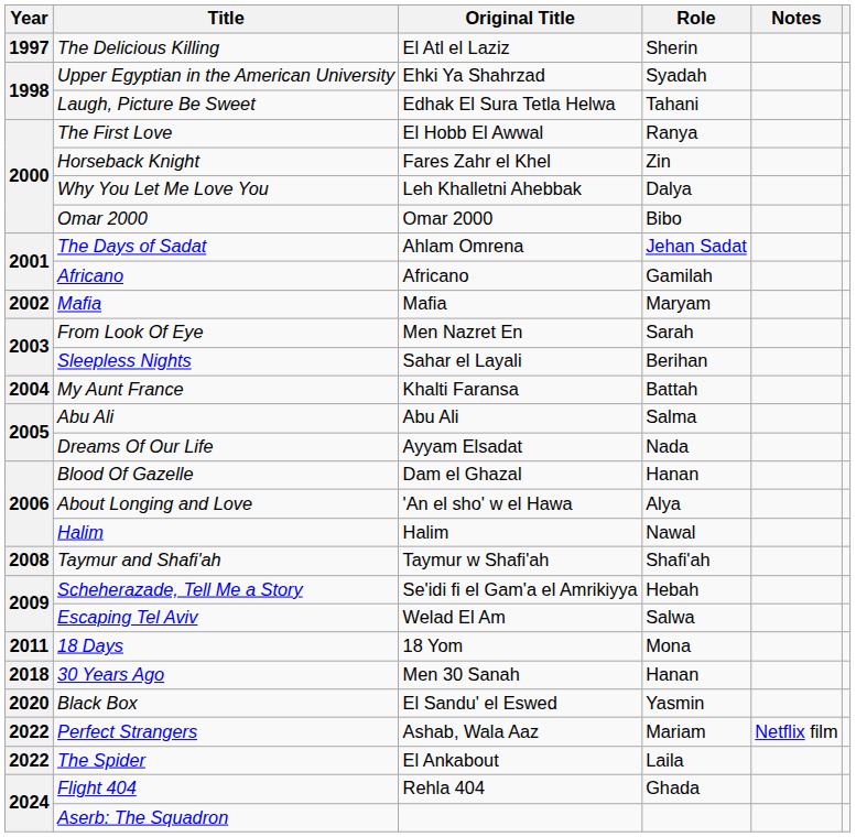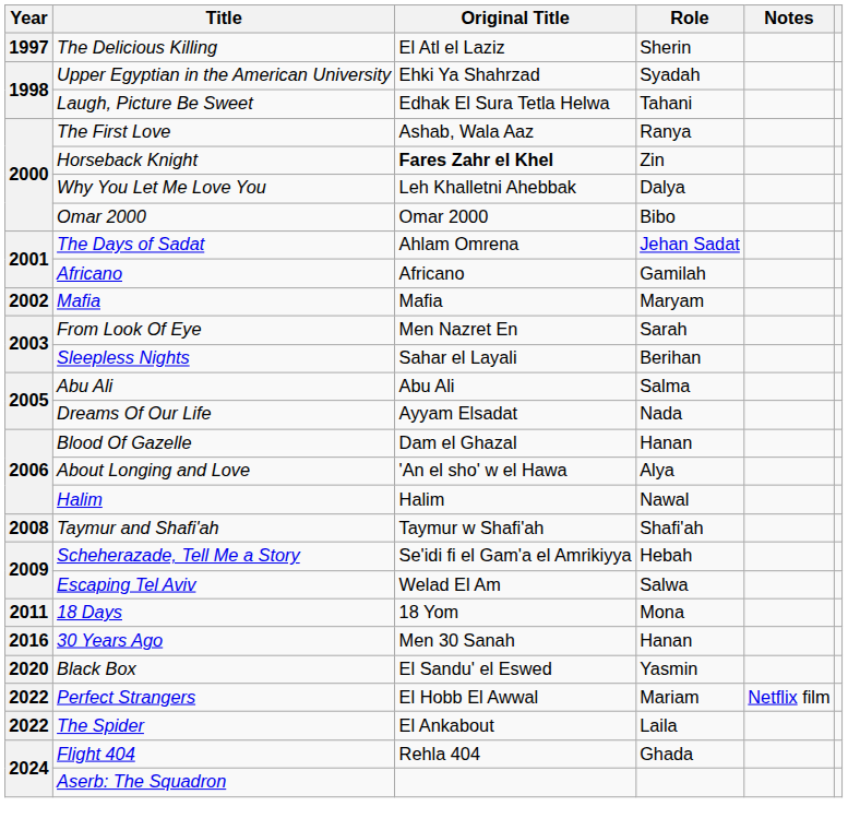The First Love | Original Title: El Hobb El Awwal -> Ashab, Wala Aaz
Horseback Knight | Original Title: normal -> bold
- row: 2004 | My Aunt France | Khalti Faransa | Battah
30 Years Ago | Year: 2018 -> 2016
Perfect Strangers | Original Title: Ashab, Wala Aaz -> El Hobb El Awwal
